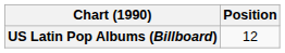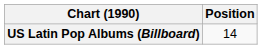US Latin Pop Albums (Billboard) | Position: 12 -> 14
